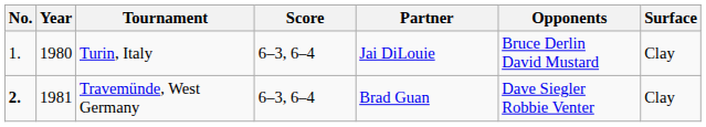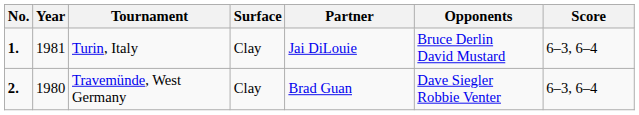columns swapped: Surface <-> Score
Turin, Italy | No.: normal -> bold
Turin, Italy | Year: 1980 -> 1981
Travemünde, West Germany | Year: 1981 -> 1980
